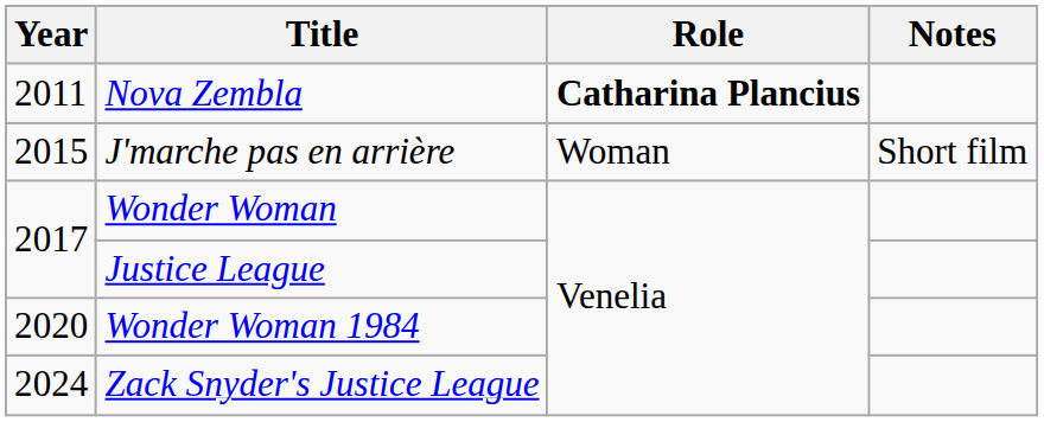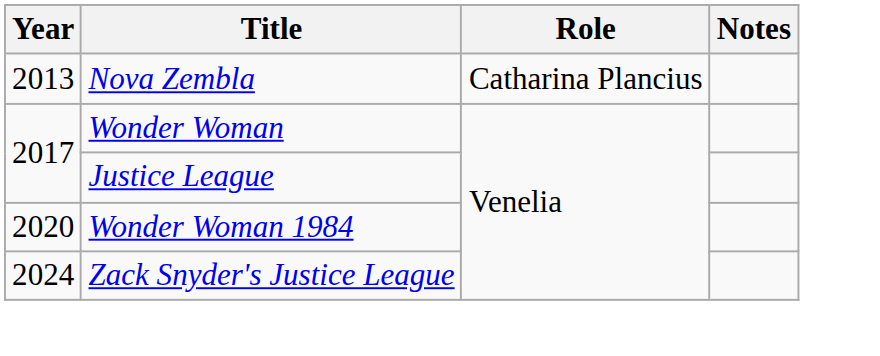Nova Zembla | Year: 2011 -> 2013
Nova Zembla | Role: bold -> normal
- row: 2015 | J'marche pas en arrière | Woman | Short film
